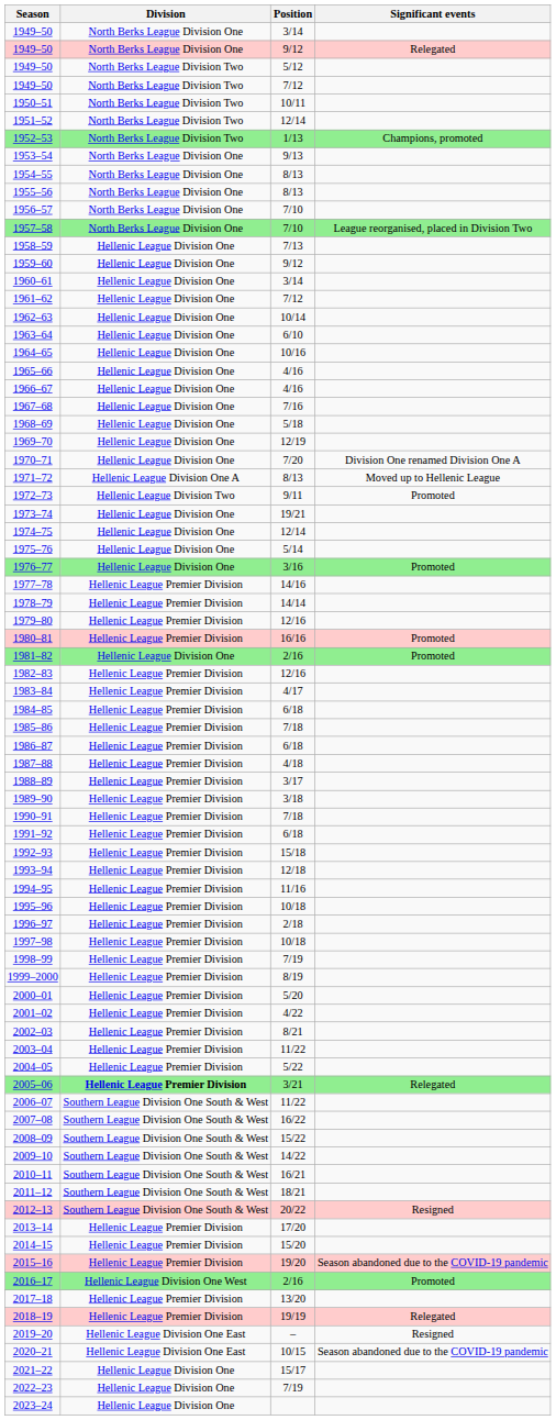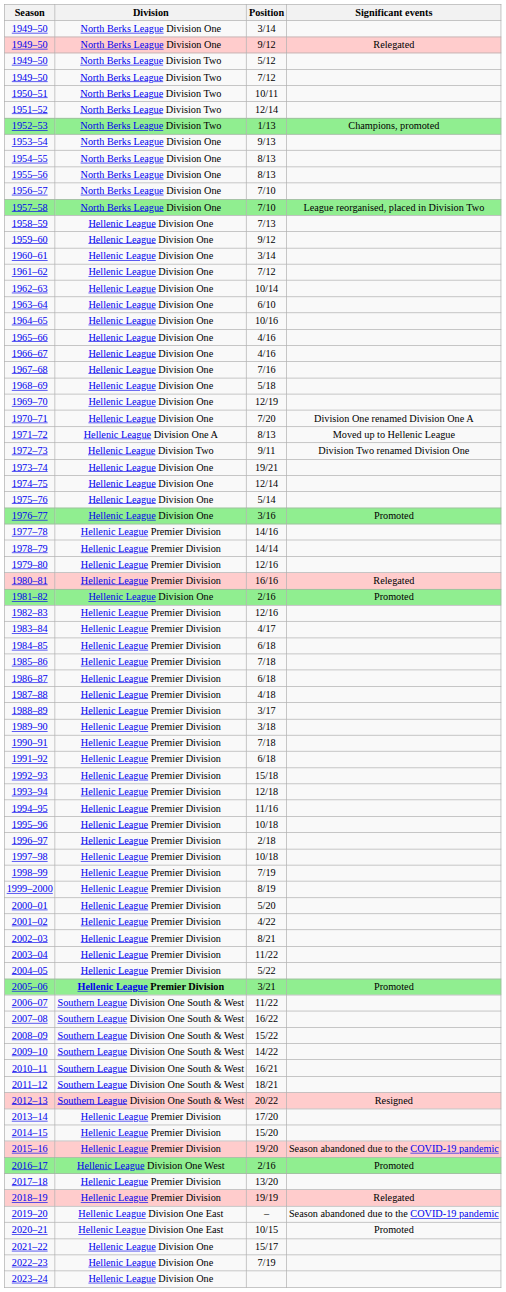1972–73 | Significant events: Promoted -> Division Two renamed Division One
1980–81 | Significant events: Promoted -> Relegated
2005–06 | Significant events: Relegated -> Promoted
2019–20 | Significant events: Resigned -> Season abandoned due to the COVID-19 pandemic
2020–21 | Significant events: Season abandoned due to the COVID-19 pandemic -> Promoted
